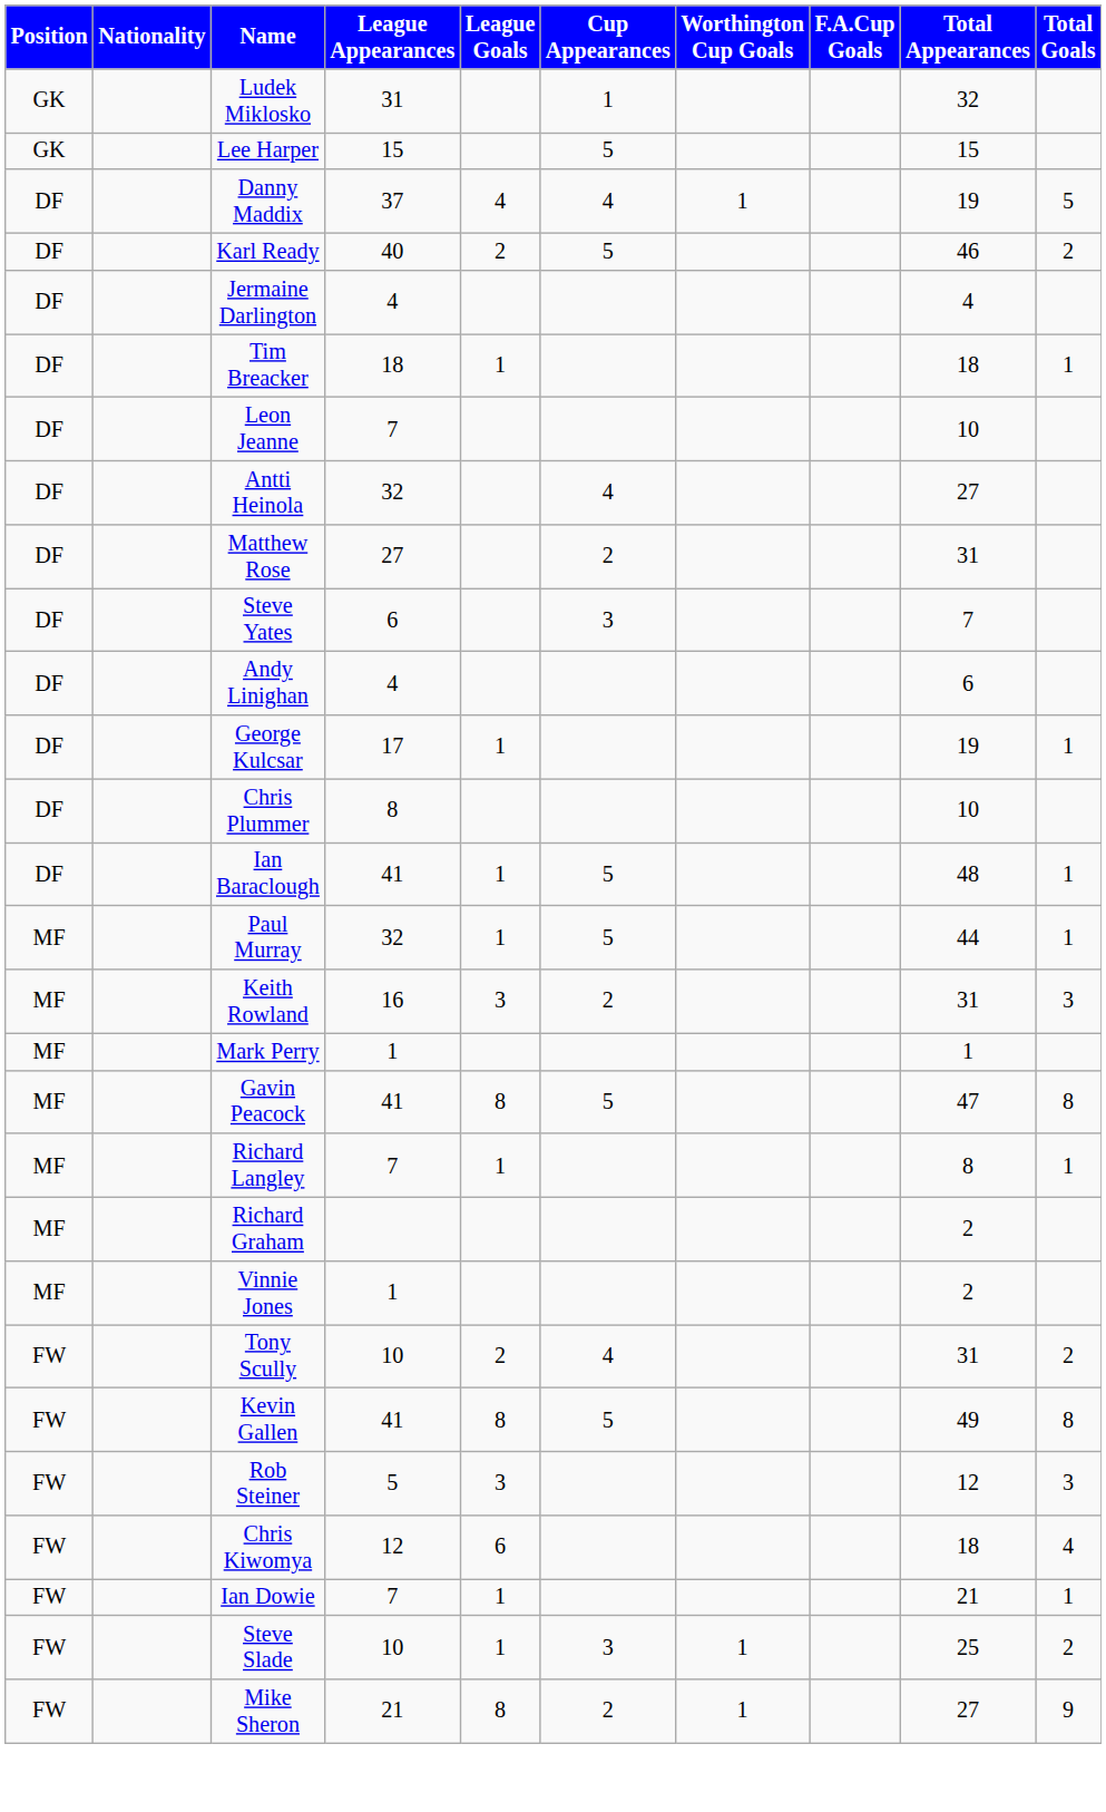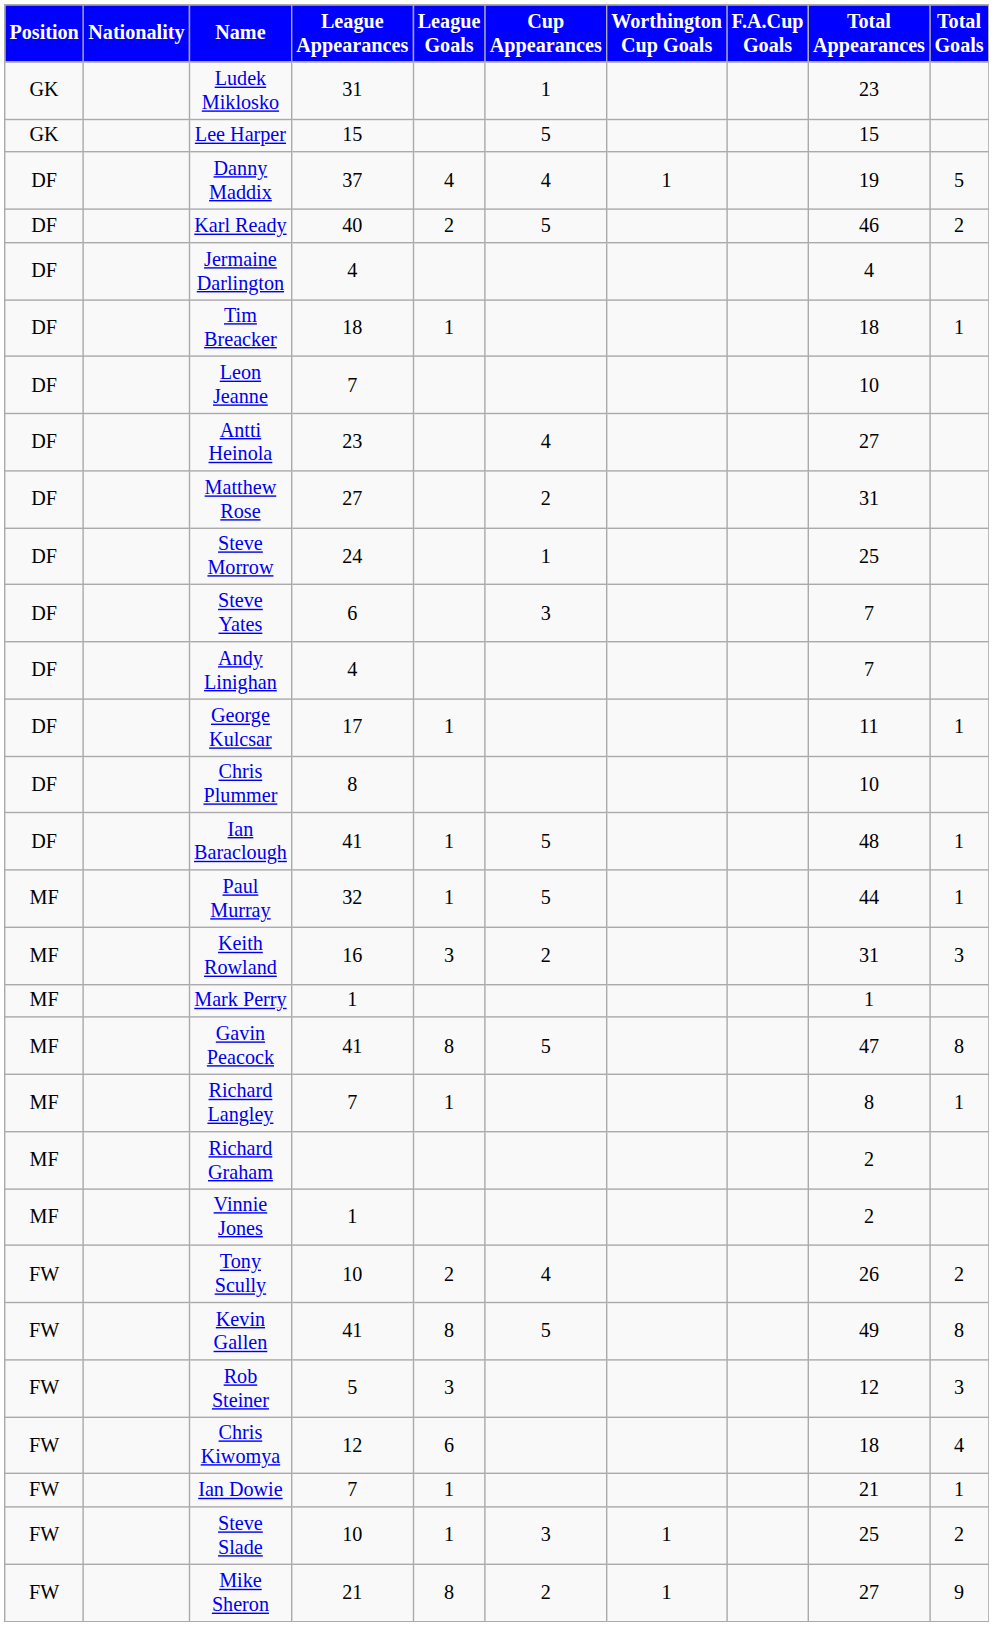Ludek Miklosko | Total Appearances: 32 -> 23
Antti Heinola | League Appearances: 32 -> 23
+ row: DF | Steve Morrow | 24 | 1 | 25
Andy Linighan | Total Appearances: 6 -> 7
George Kulcsar | Total Appearances: 19 -> 11
Tony Scully | Total Appearances: 31 -> 26
